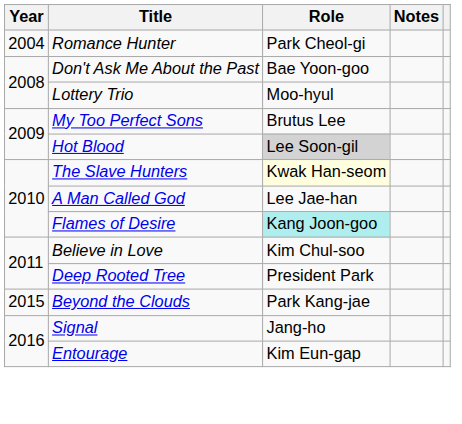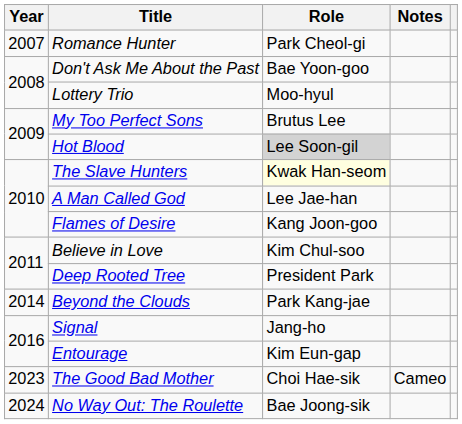Romance Hunter | Year: 2004 -> 2007
Flames of Desire | Role: paleturquoise background -> no background
Beyond the Clouds | Year: 2015 -> 2014
+ row: 2023 | The Good Bad Mother | Choi Hae-sik | Cameo
+ row: 2024 | No Way Out: The Roulette | Bae Joong-sik
